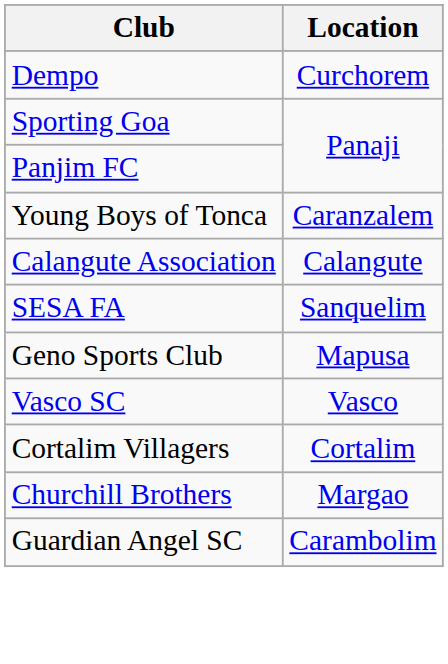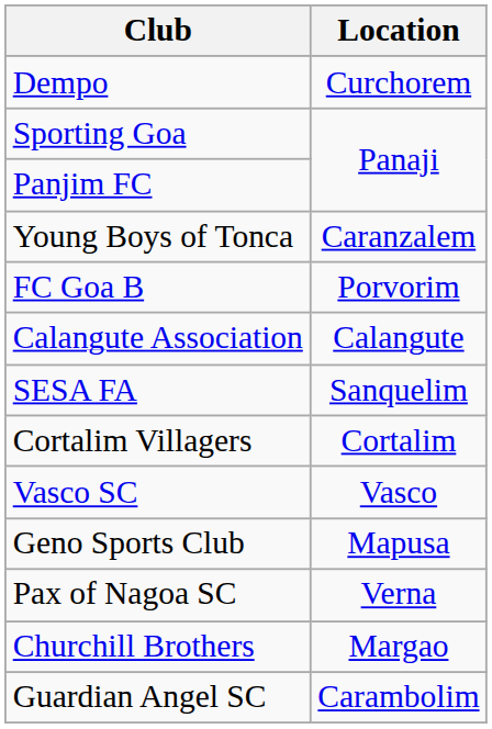+ row: FC Goa B | Porvorim
rows swapped: Geno Sports Club <-> Cortalim Villagers
+ row: Pax of Nagoa SC | Verna
